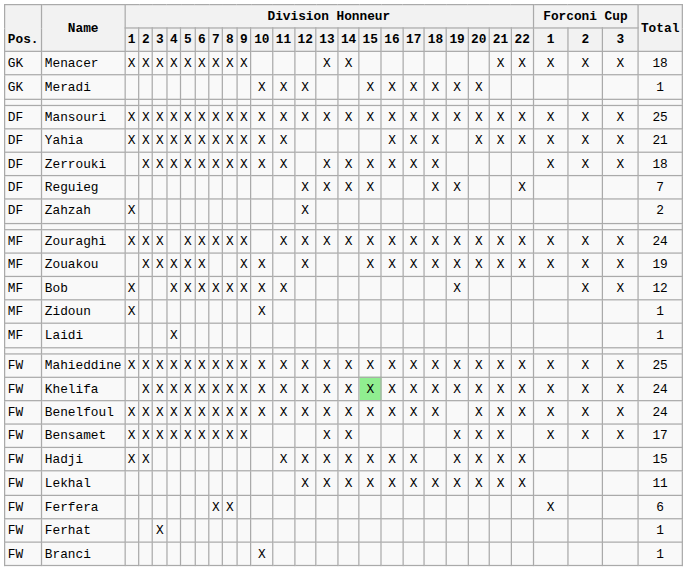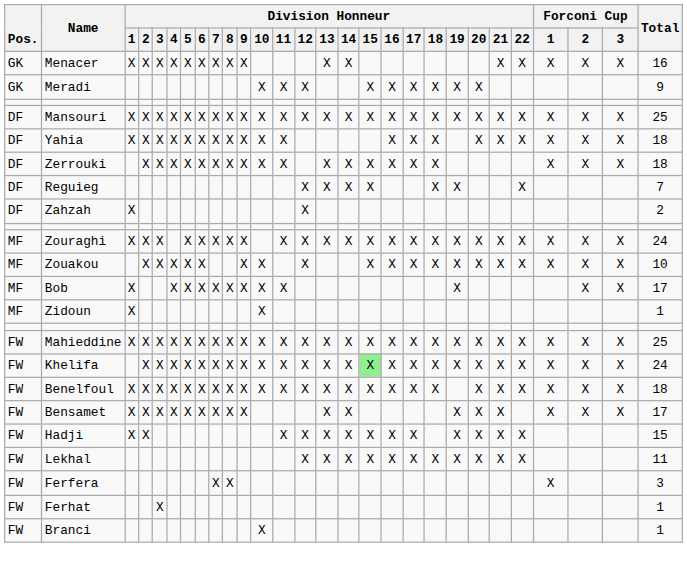Menacer | Total: 18 -> 16
Meradi | Total: 1 -> 9
Yahia | Total: 21 -> 18
Zouakou | Total: 19 -> 10
Bob | Total: 12 -> 17
- row: MF | Laidi | X | 1
Benelfoul | Total: 24 -> 18
Ferfera | Total: 6 -> 3
